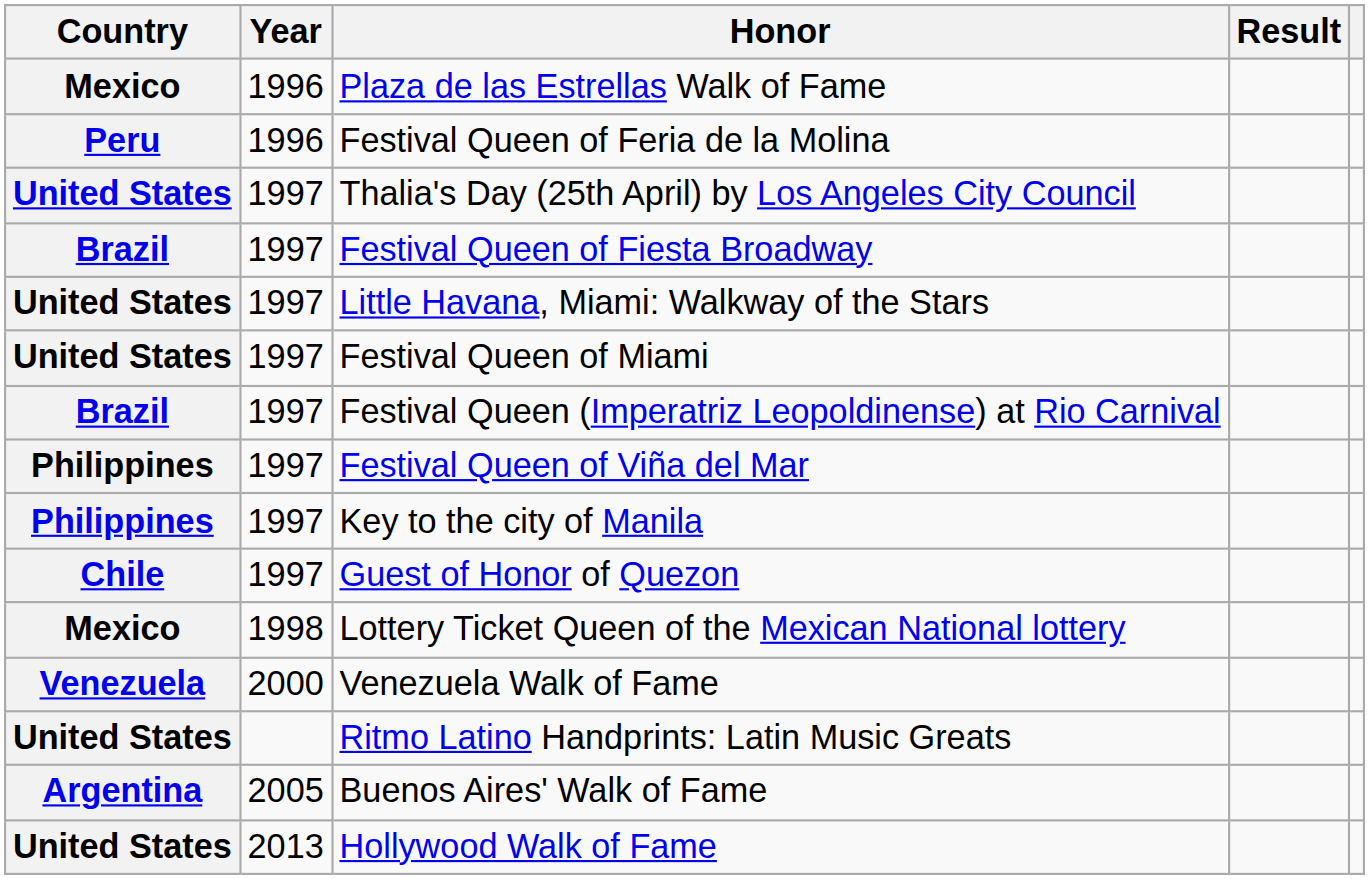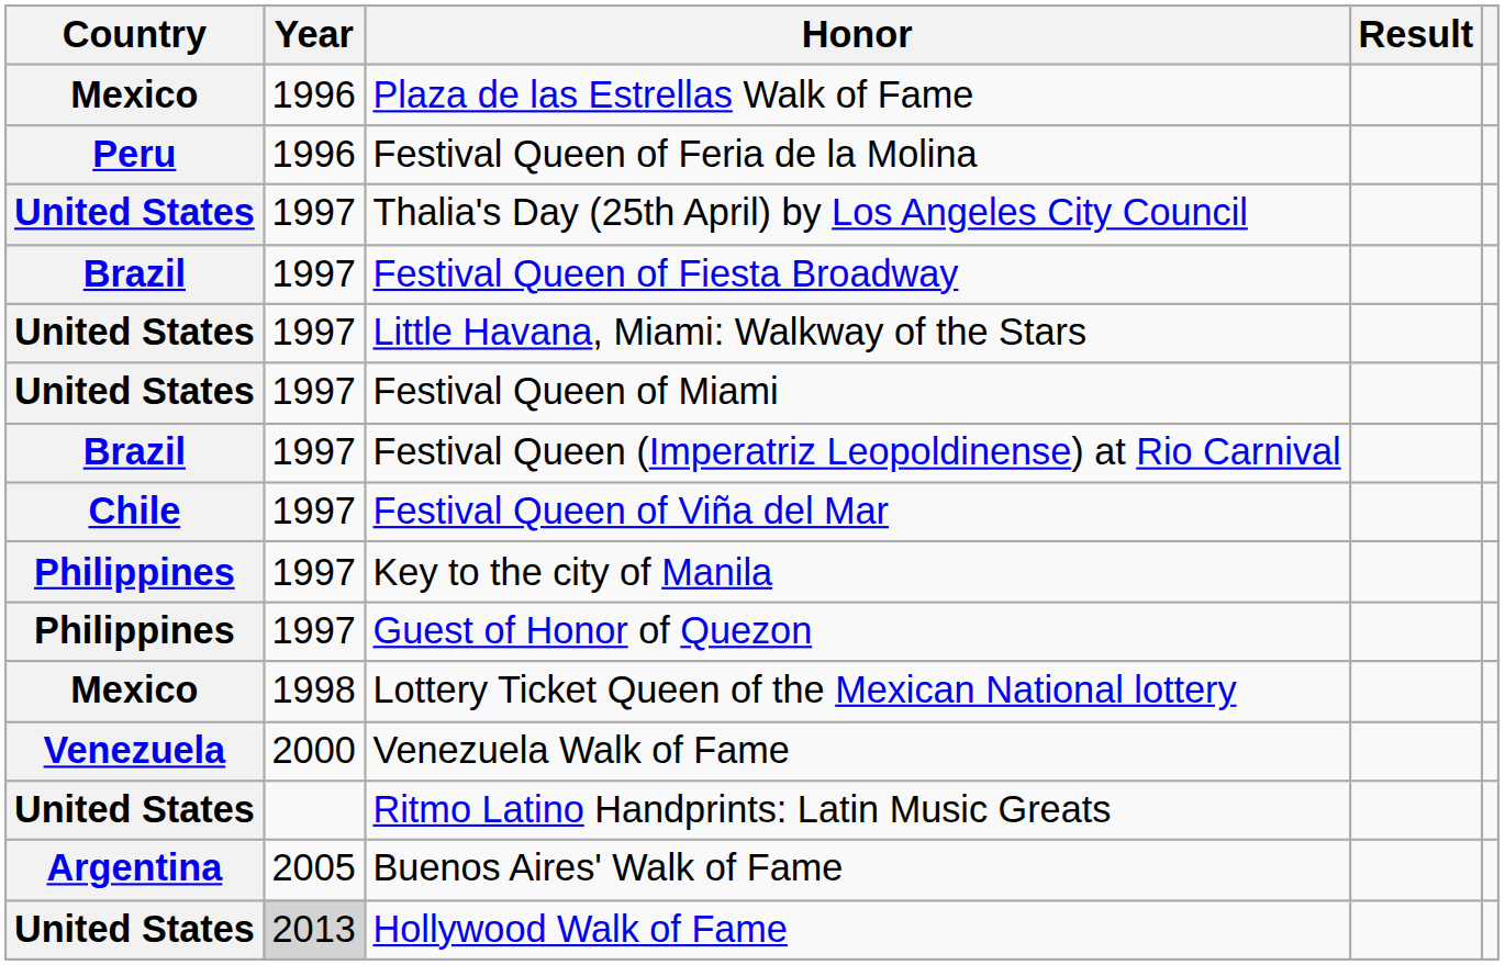Festival Queen of Viña del Mar | Country: Philippines -> Chile
Guest of Honor of Quezon | Country: Chile -> Philippines
Hollywood Walk of Fame | Year: no background -> lightgrey background
